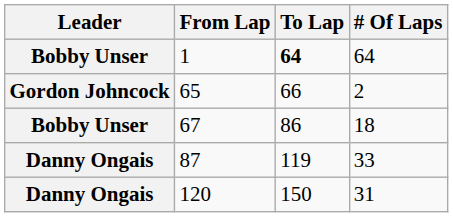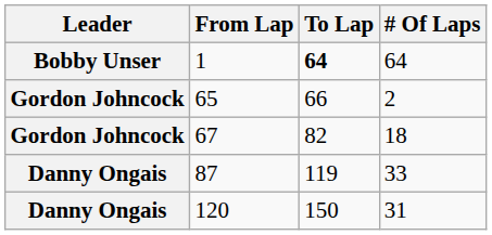67 | Leader: Bobby Unser -> Gordon Johncock
67 | To Lap: 86 -> 82
